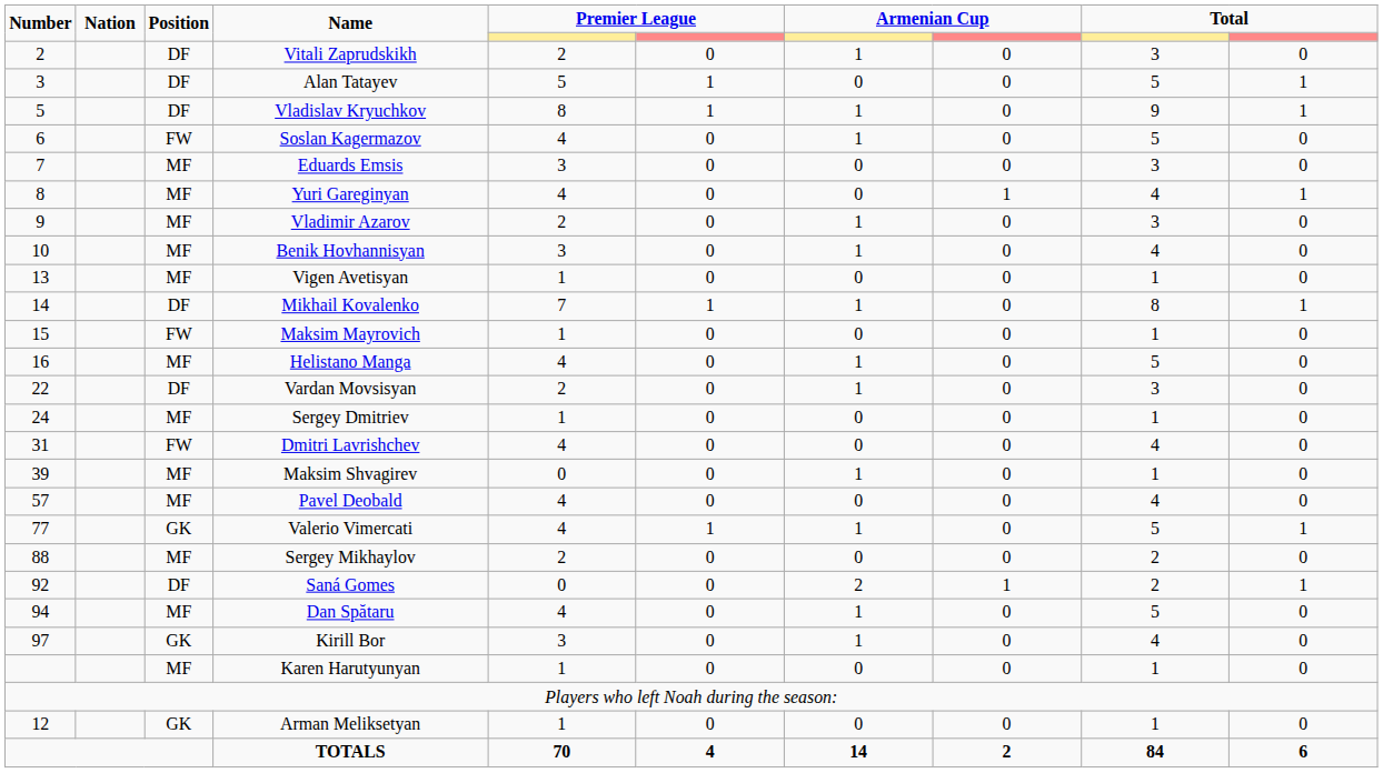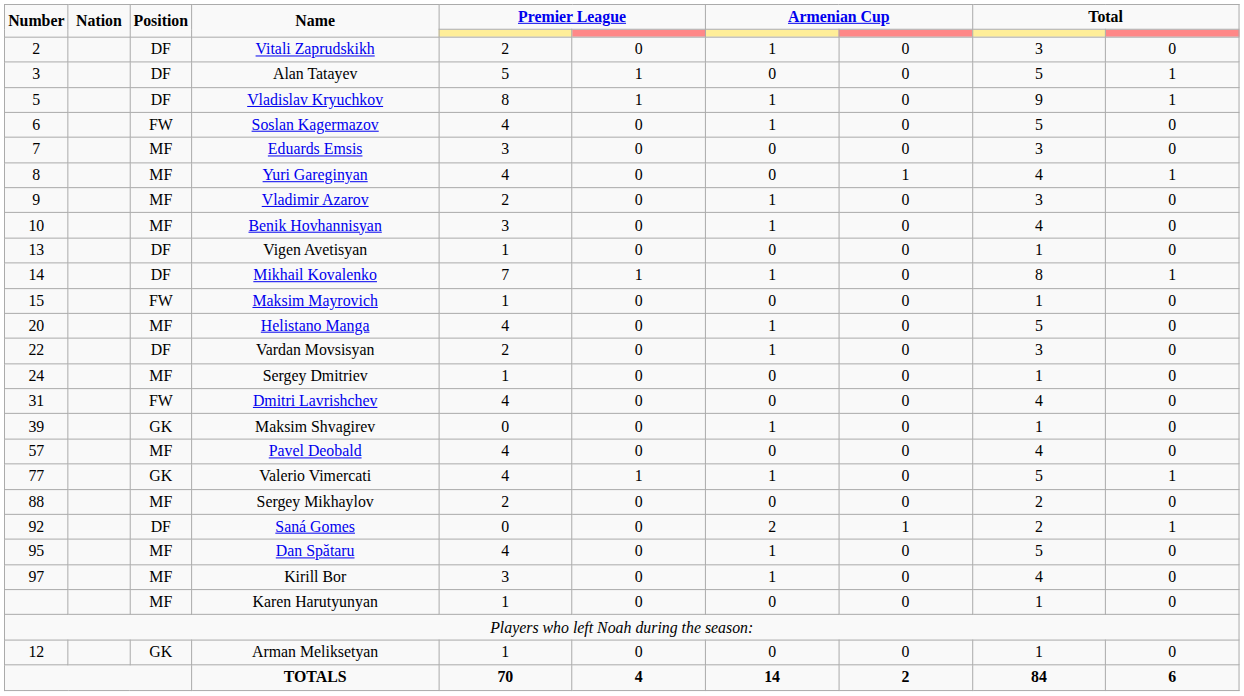Vigen Avetisyan | Position: MF -> DF
Helistano Manga | Number: 16 -> 20
Maksim Shvagirev | Position: MF -> GK
Dan Spătaru | Number: 94 -> 95
Kirill Bor | Position: GK -> MF
